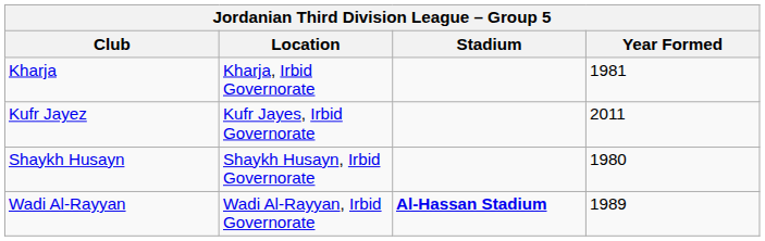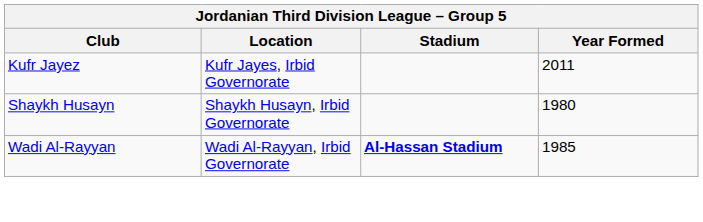- row: Kharja | Kharja, Irbid Governorate | 1981
Wadi Al-Rayyan | Year Formed: 1989 -> 1985
